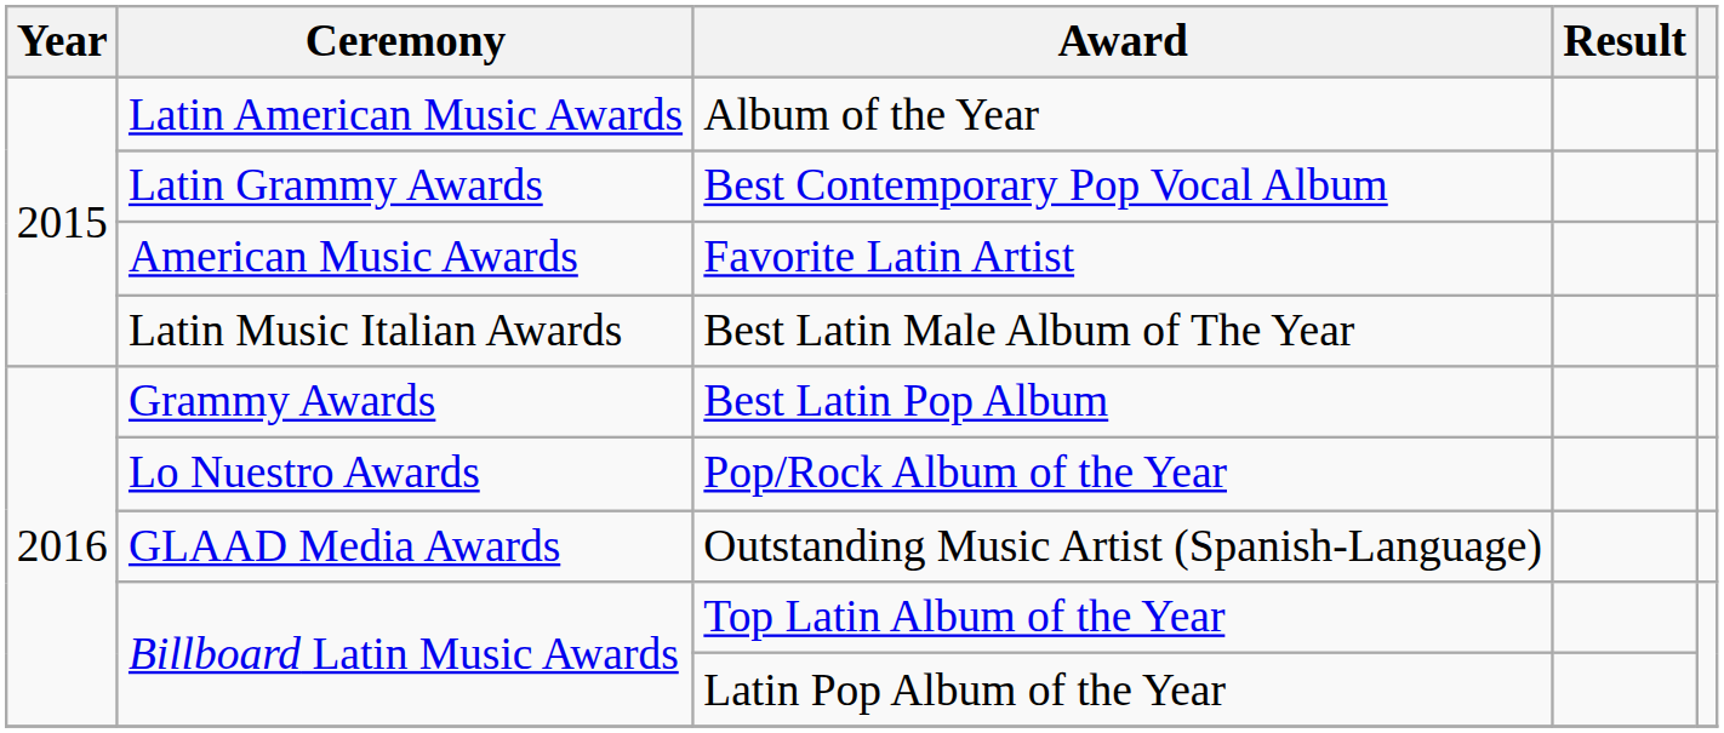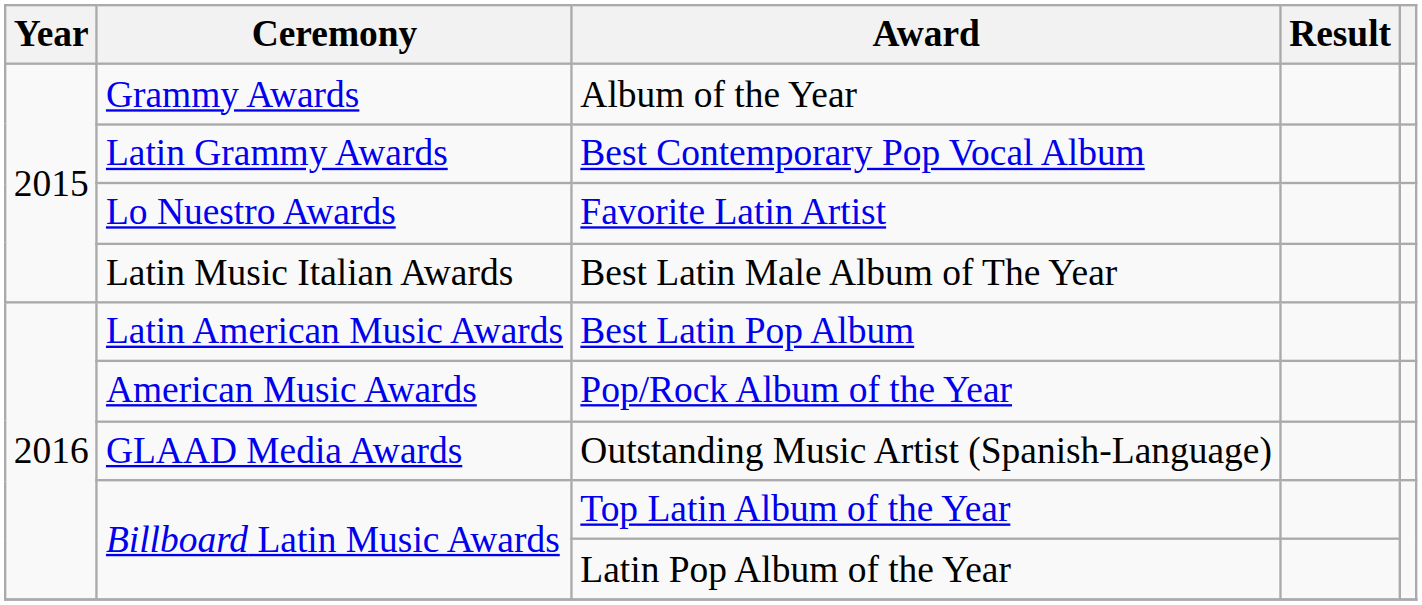Album of the Year | Ceremony: Latin American Music Awards -> Grammy Awards
Favorite Latin Artist | Ceremony: American Music Awards -> Lo Nuestro Awards
Best Latin Pop Album | Ceremony: Grammy Awards -> Latin American Music Awards
Pop/Rock Album of the Year | Ceremony: Lo Nuestro Awards -> American Music Awards
